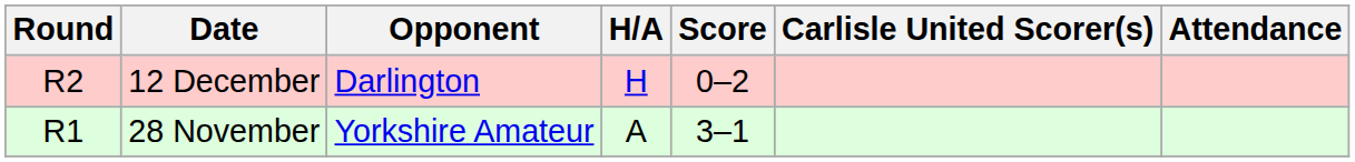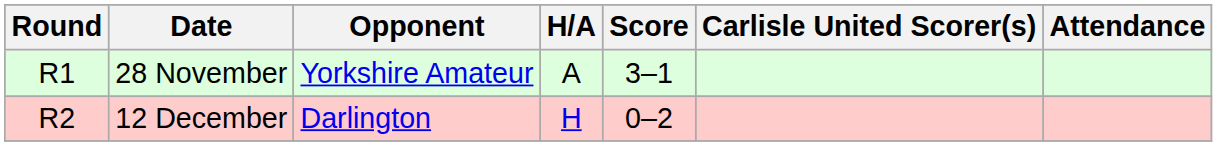rows swapped: 28 November <-> 12 December
